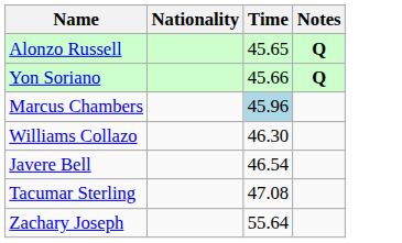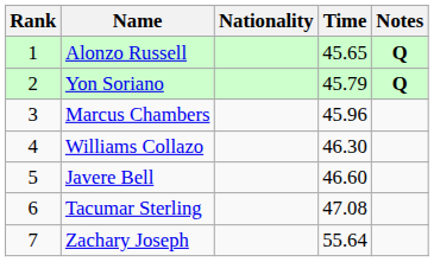+ column: Rank | 1 | 2 | 3 | 4 | 5 | 6 | 7
Yon Soriano | Time: 45.66 -> 45.79
Marcus Chambers | Time: lightblue background -> no background
Javere Bell | Time: 46.54 -> 46.60
